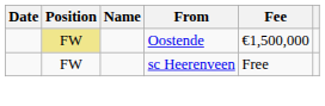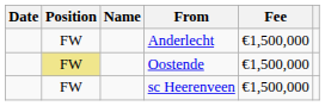+ row: FW | Anderlecht | €1,500,000
sc Heerenveen | Fee: Free -> €1,500,000
